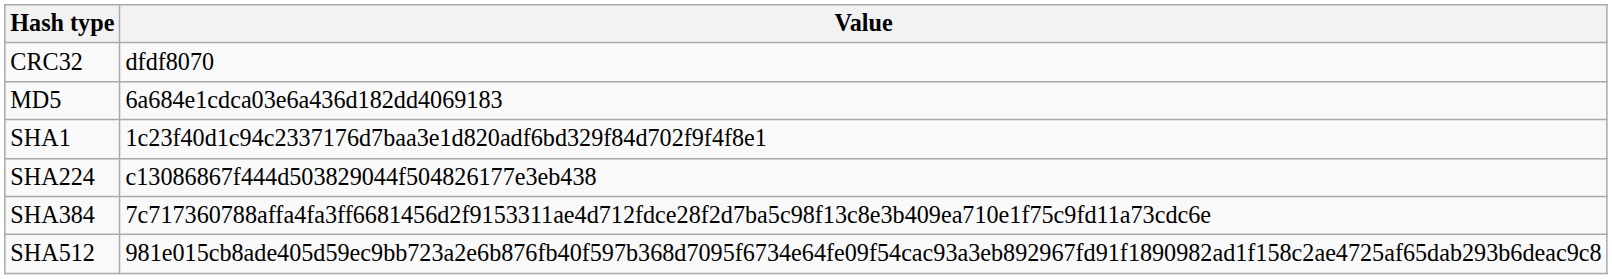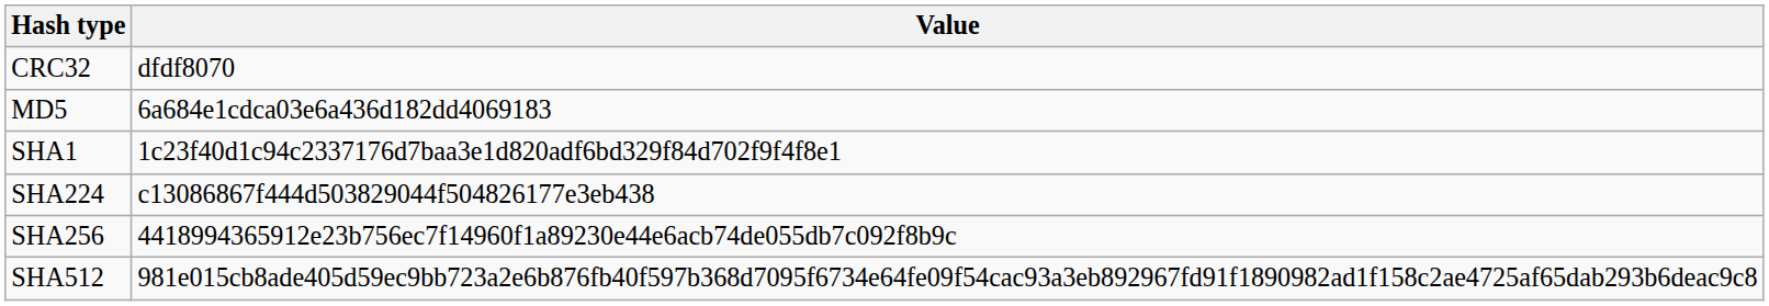+ row: SHA256 | 4418994365912e23b756ec7f14960f1a89230e44e6acb74de055db7c092f8b9c
- row: SHA384 | 7c717360788affa4fa3ff6681456d2f9153311ae4d712fdce28f2d7ba5c98f13c8e3b409ea710e1f75c9fd11a73cdc6e
